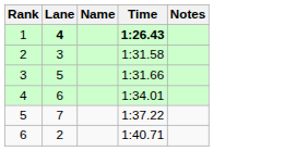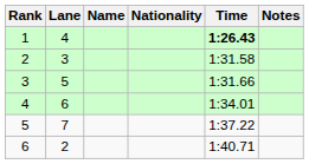+ column: Nationality
1 | Lane: bold -> normal
